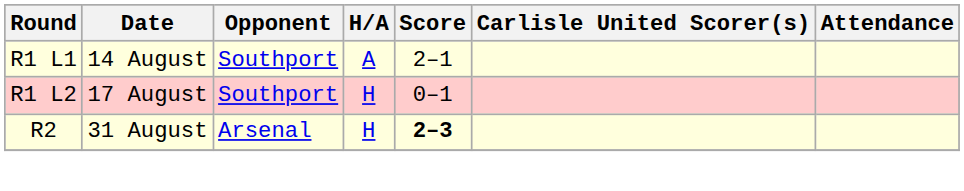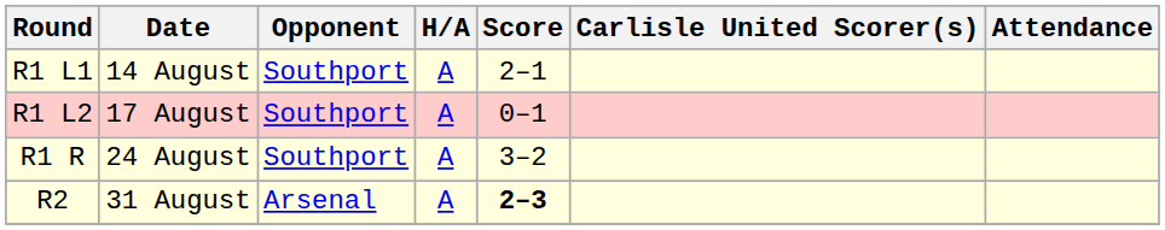R1 L2 | H/A: H -> A
+ row: R1 R | 24 August | Southport | A | 3–2
R2 | H/A: H -> A
